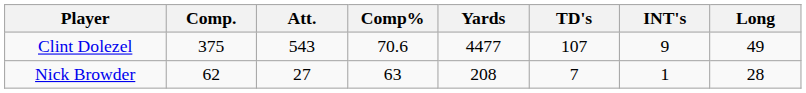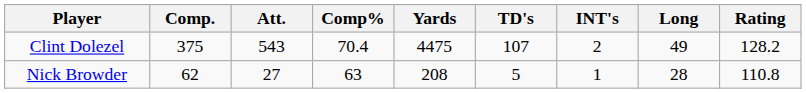+ column: Rating | 128.2 | 110.8
Clint Dolezel | Comp%: 70.6 -> 70.4
Clint Dolezel | Yards: 4477 -> 4475
Clint Dolezel | INT's: 9 -> 2
Nick Browder | TD's: 7 -> 5
